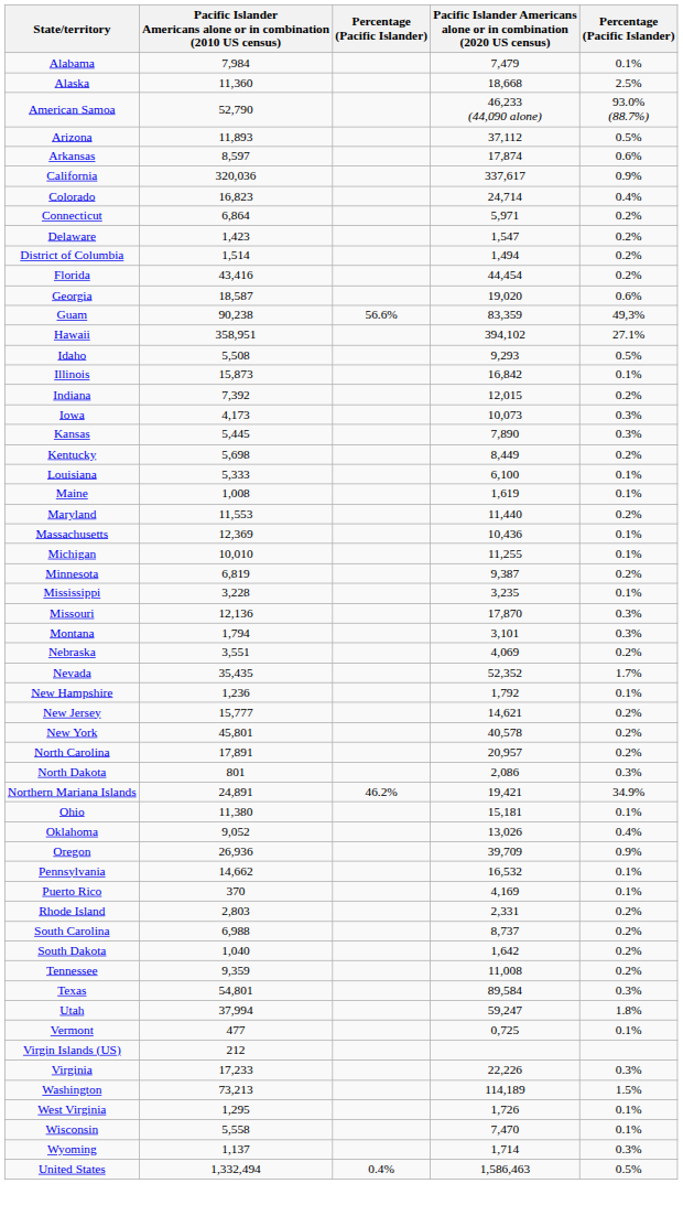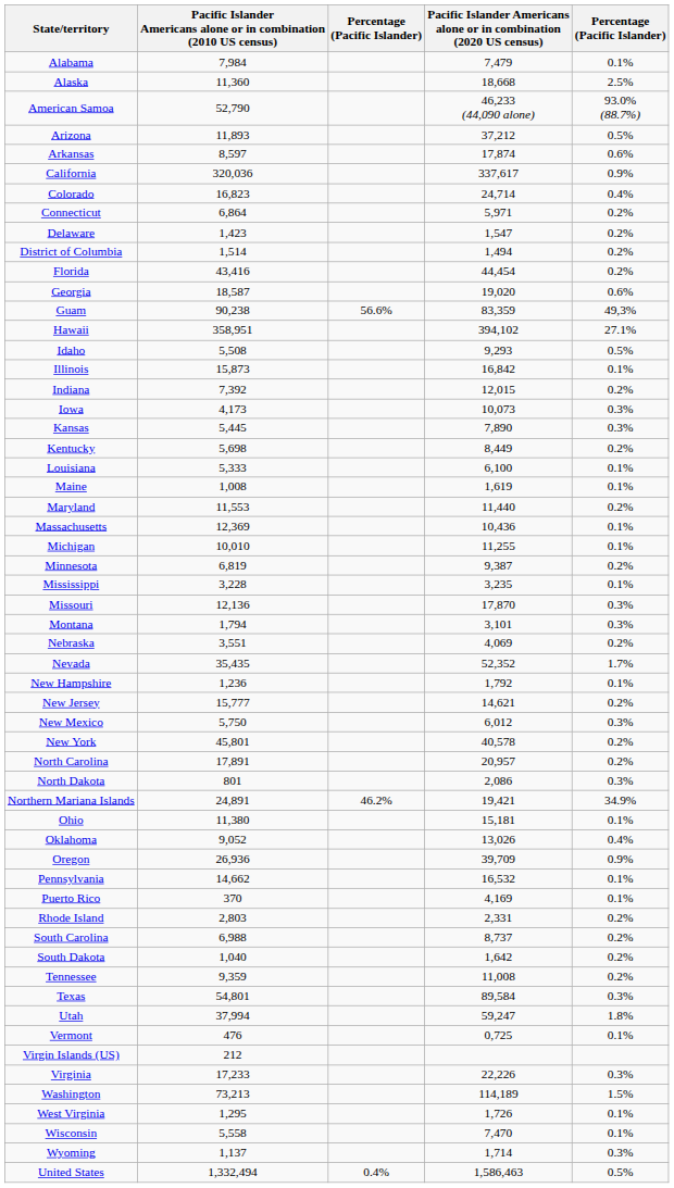Arizona | column 4: 37,112 -> 37,212
+ row: New Mexico | 5,750 | 6,012 | 0.3%
Vermont | column 2: 477 -> 476
